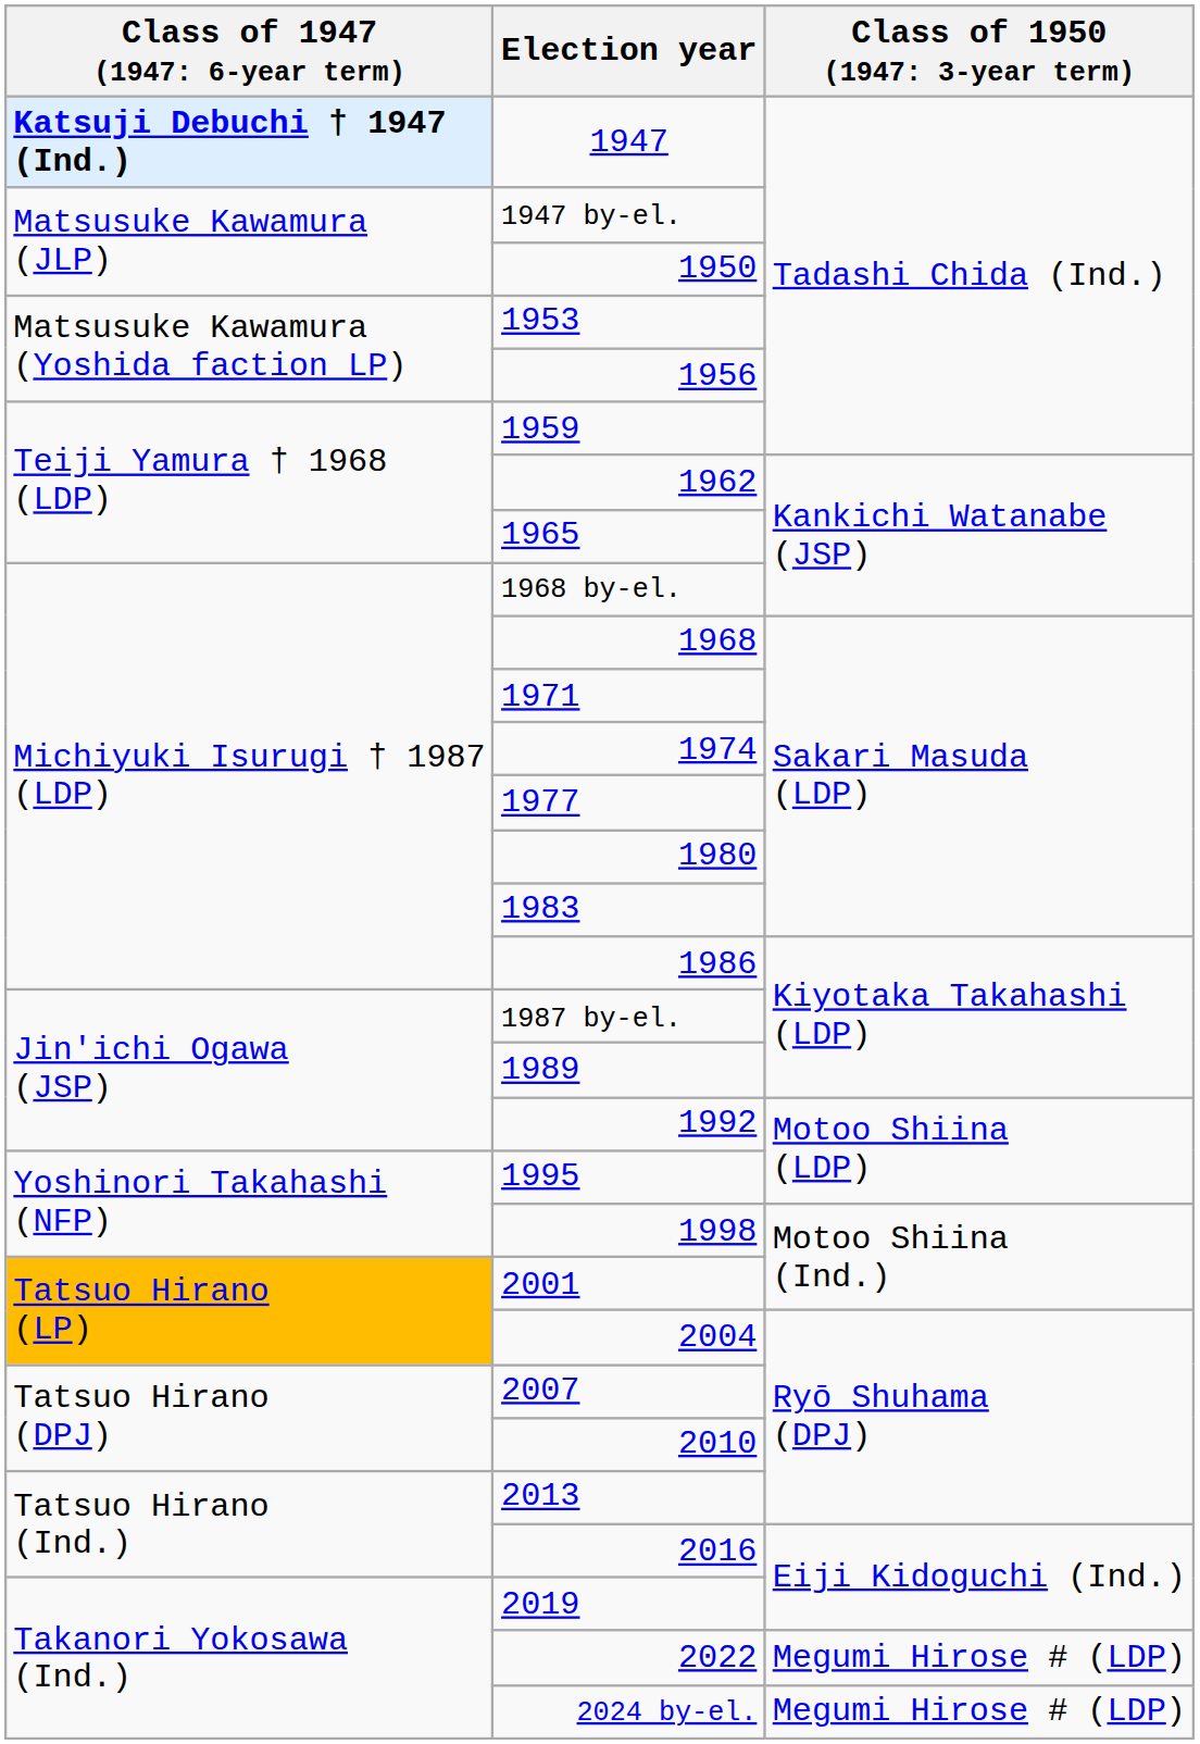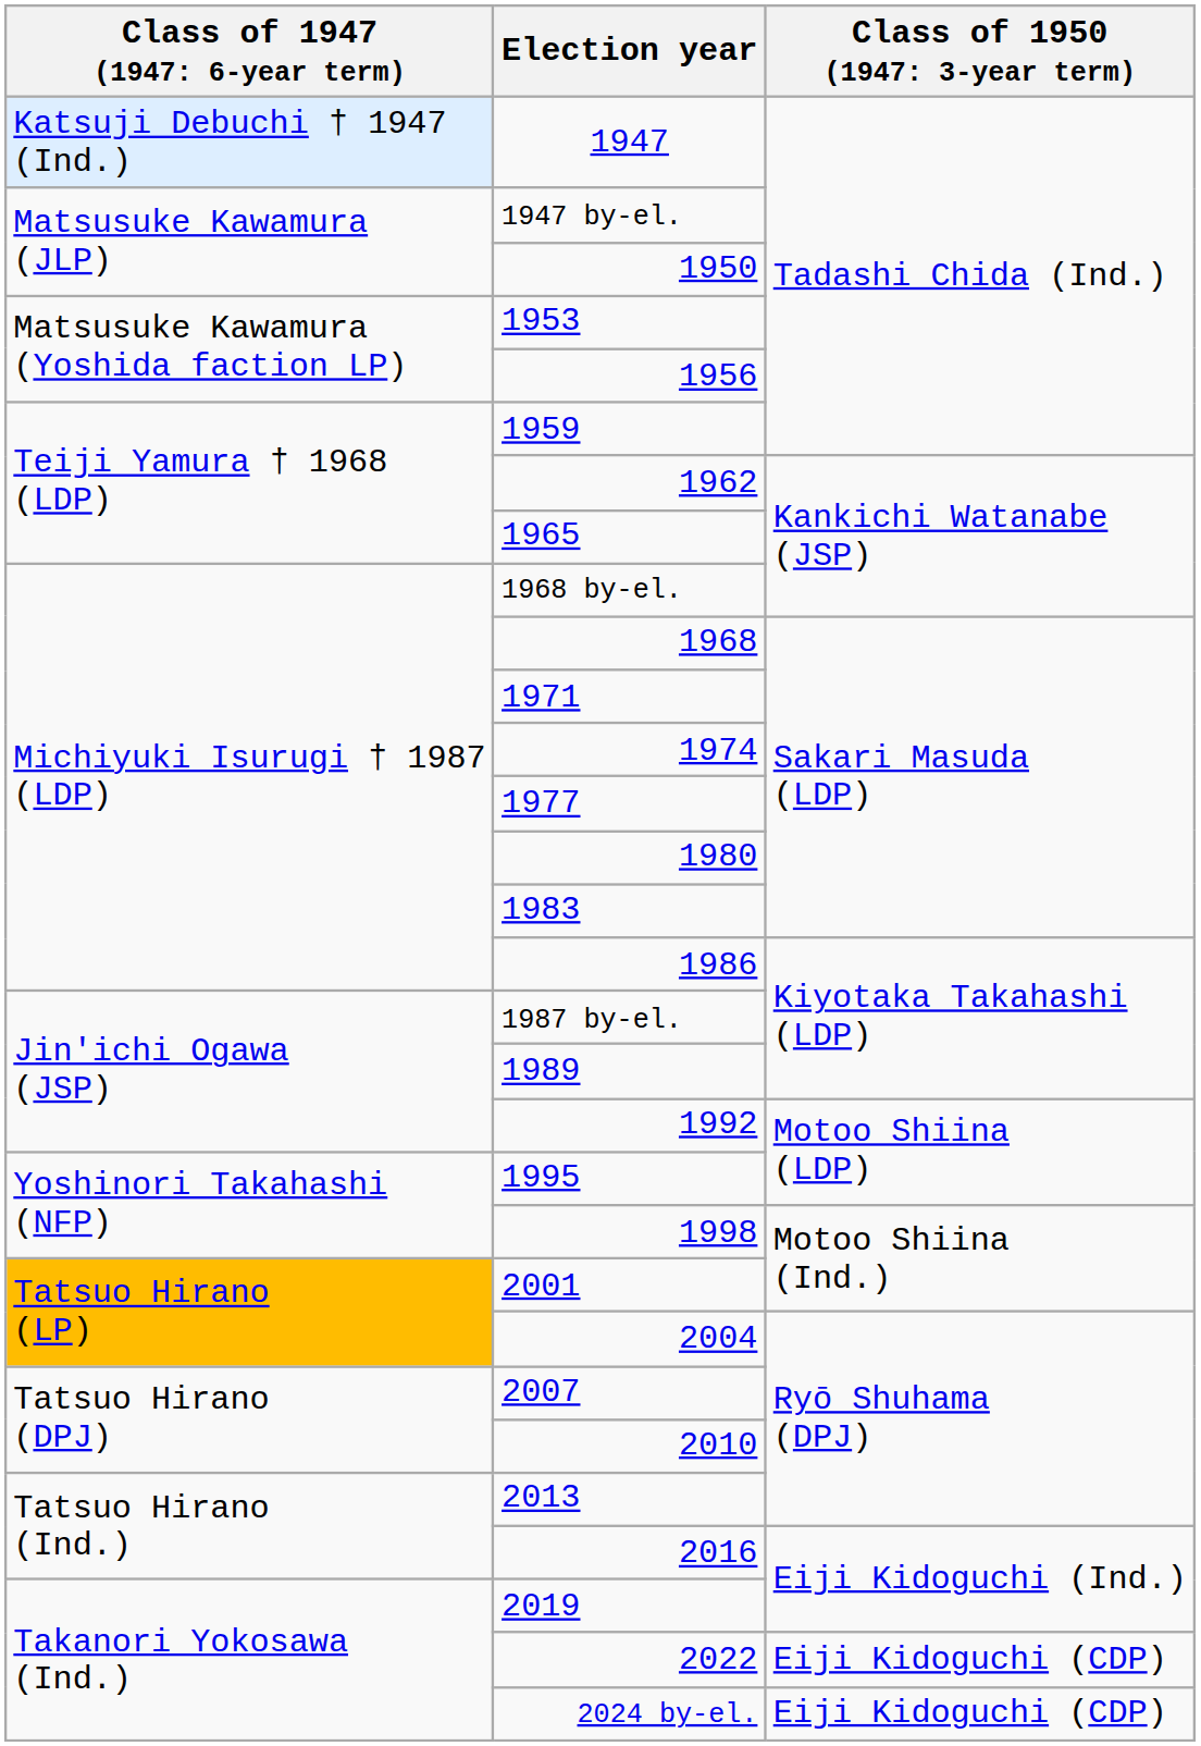1947 | column 1: bold -> normal
2022 | column 3: Megumi Hirose # (LDP) -> Eiji Kidoguchi (CDP)
2024 by-el. | column 3: Megumi Hirose # (LDP) -> Eiji Kidoguchi (CDP)
